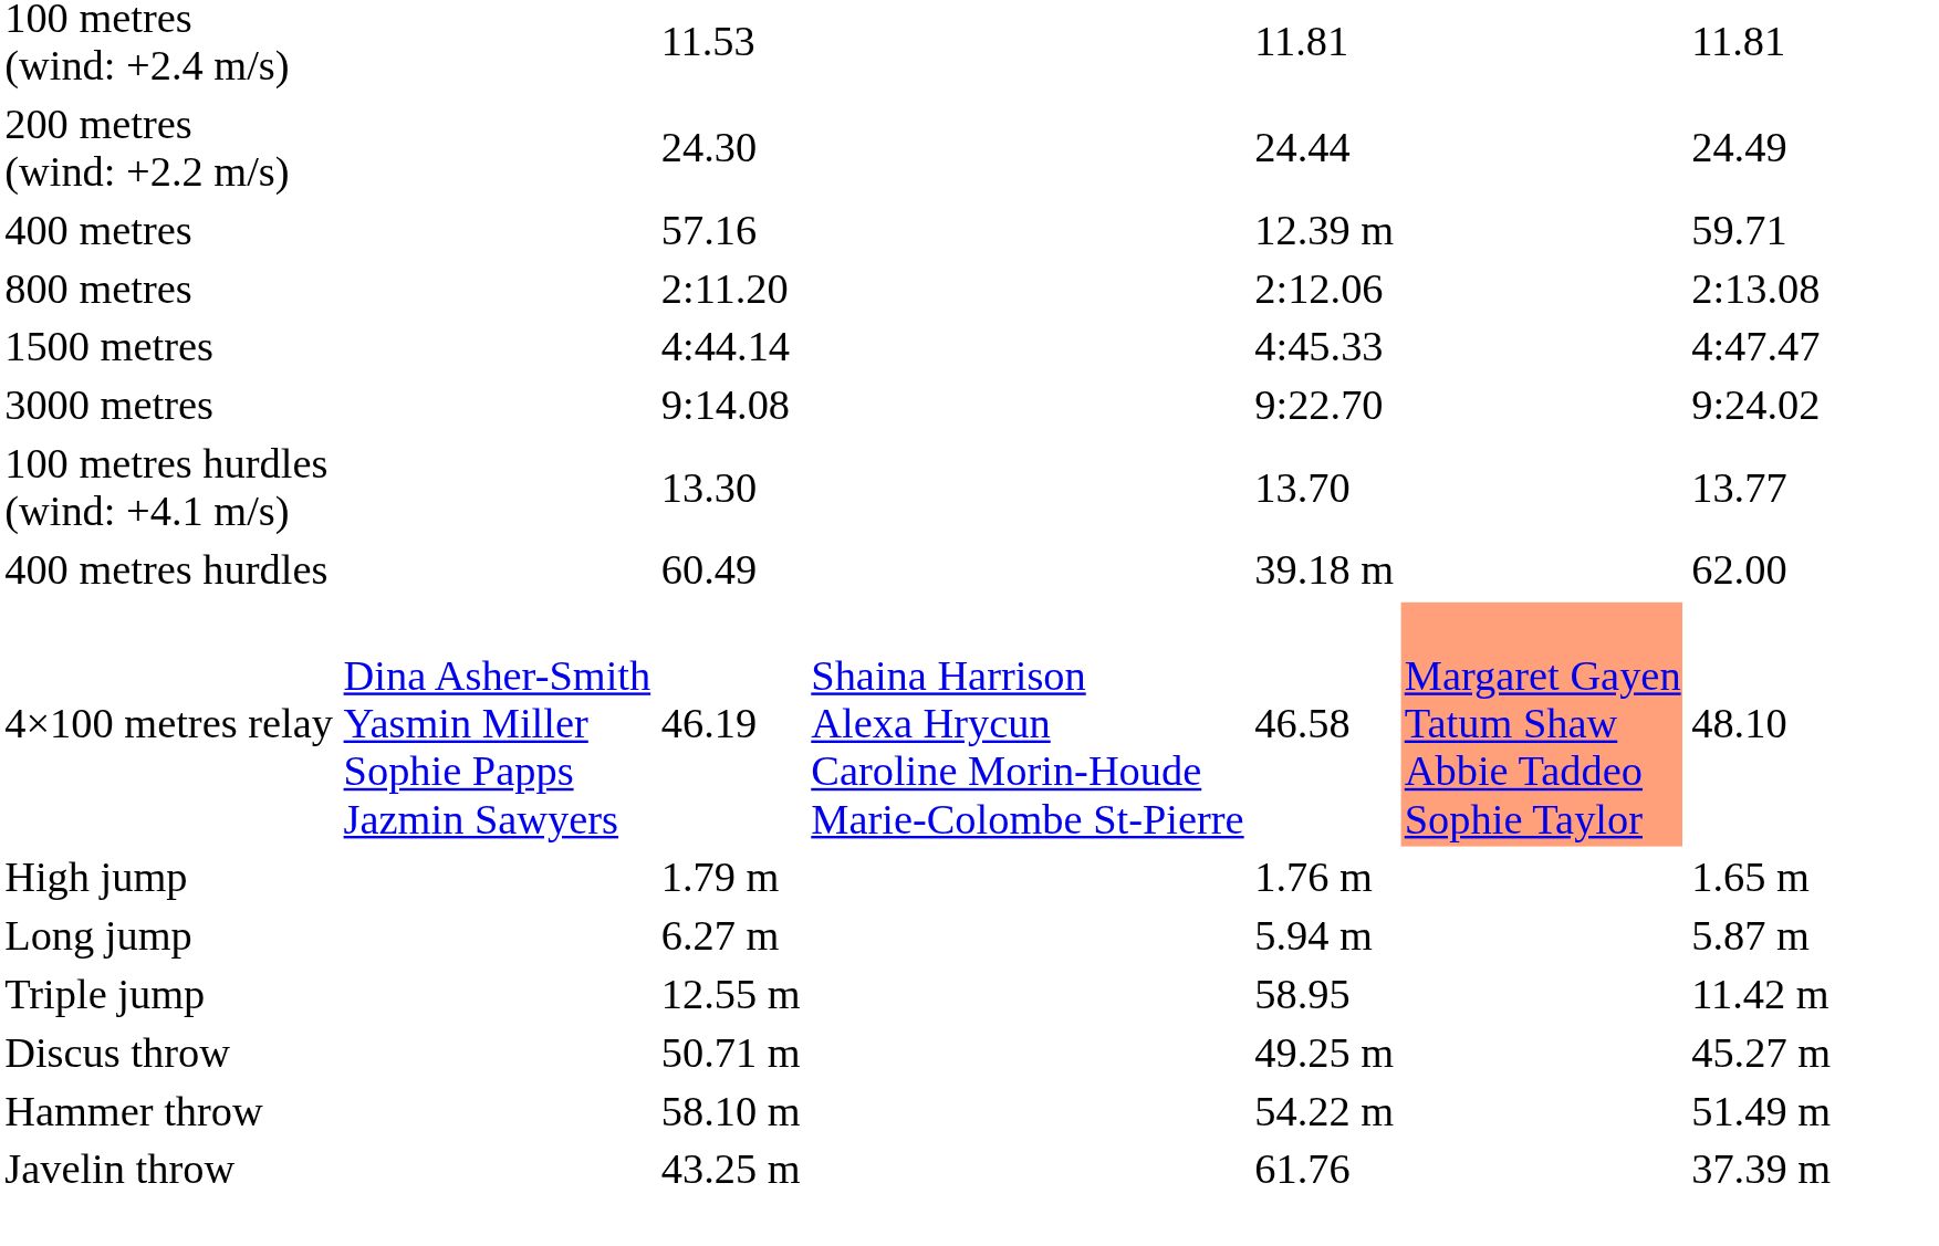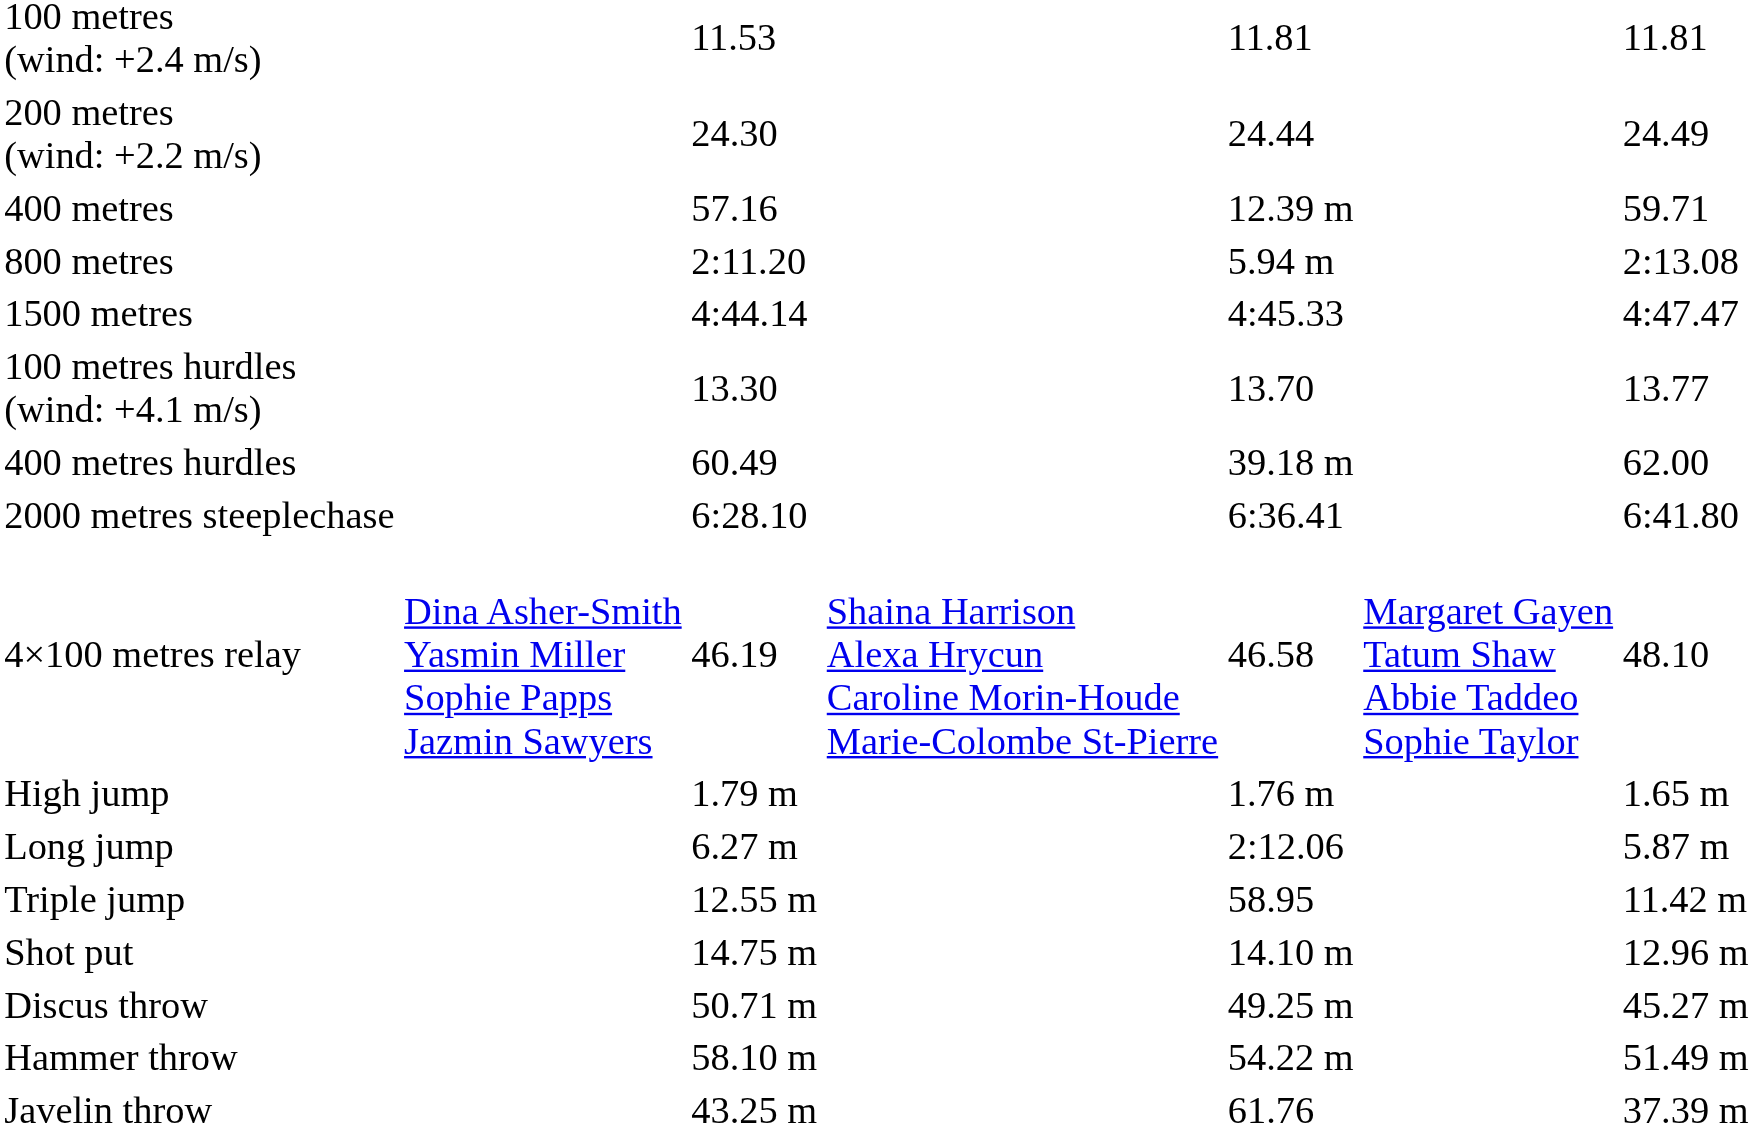800 metres | column 5: 2:12.06 -> 5.94 m
- row: 3000 metres | 9:14.08 | 9:22.70 | 9:24.02
+ row: 2000 metres steeplechase | 6:28.10 | 6:36.41 | 6:41.80
4×100 metres relay | column 6: lightsalmon background -> no background
Long jump | column 5: 5.94 m -> 2:12.06
+ row: Shot put | 14.75 m | 14.10 m | 12.96 m
